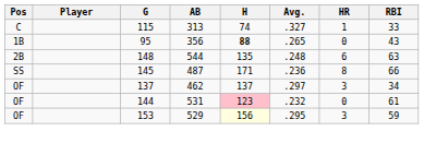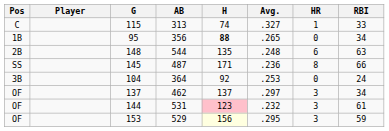95 | RBI: 43 -> 34
+ row: 3B | 104 | 364 | 92 | .253 | 0 | 24
144 | HR: 0 -> 3
